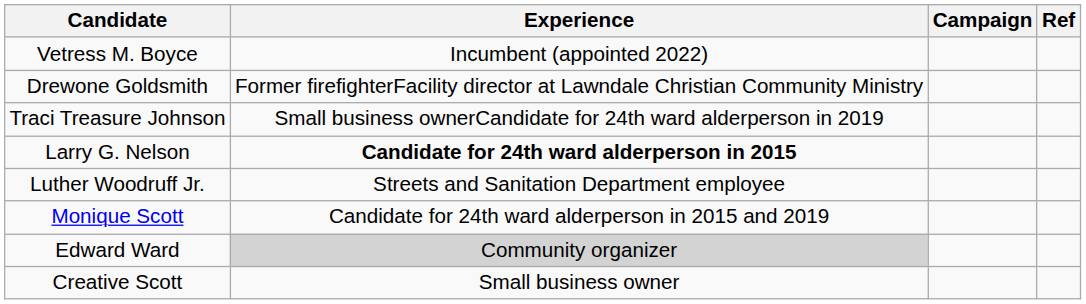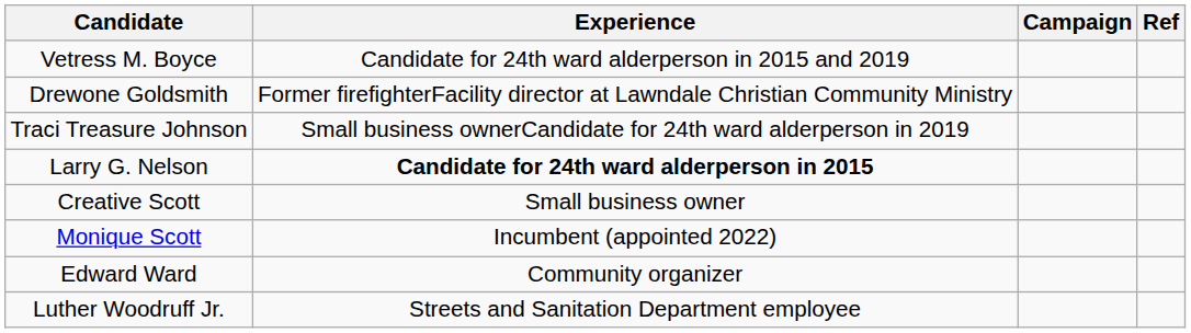Vetress M. Boyce | Experience: Incumbent (appointed 2022) -> Candidate for 24th ward alderperson in 2015 and 2019
rows swapped: Creative Scott <-> Luther Woodruff Jr.
Monique Scott | Experience: Candidate for 24th ward alderperson in 2015 and 2019 -> Incumbent (appointed 2022)
Edward Ward | Experience: lightgrey background -> no background
